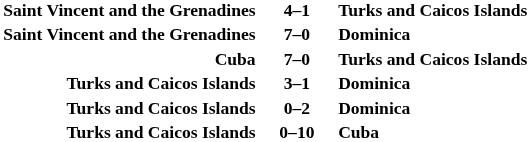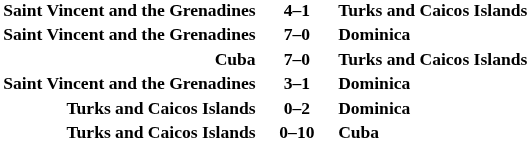3–1 | column 2: Turks and Caicos Islands -> Saint Vincent and the Grenadines
